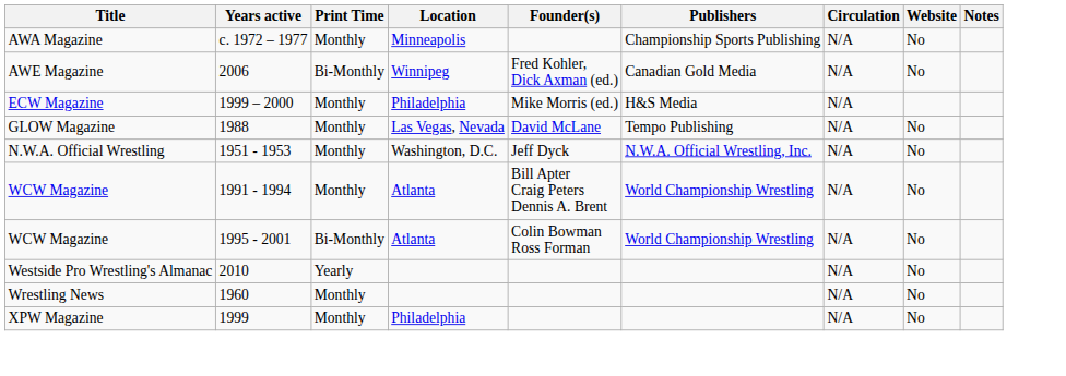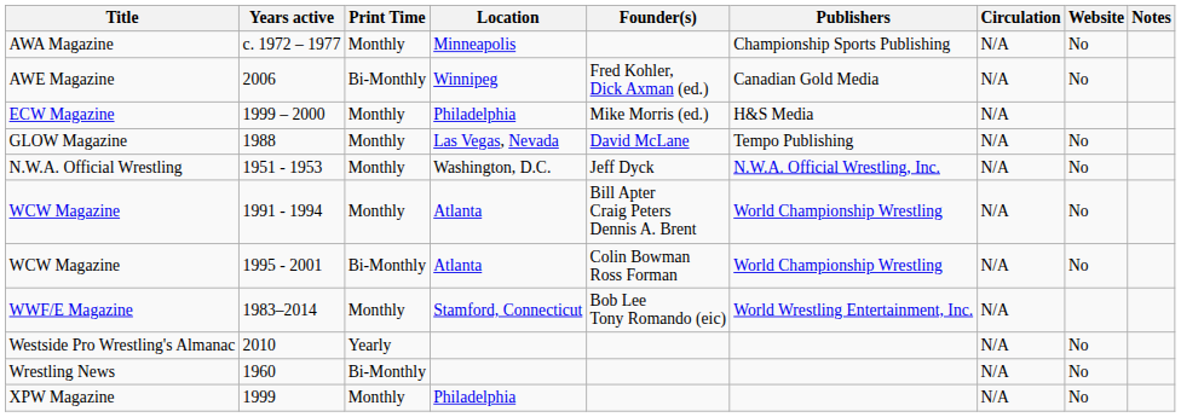+ row: WWF/E Magazine | 1983–2014 | Monthly | Stamford, Connecticut | Bob Lee Tony Romando (eic) | World Wrestling Entertainment, Inc. | N/A
Wrestling News | Print Time: Monthly -> Bi-Monthly
